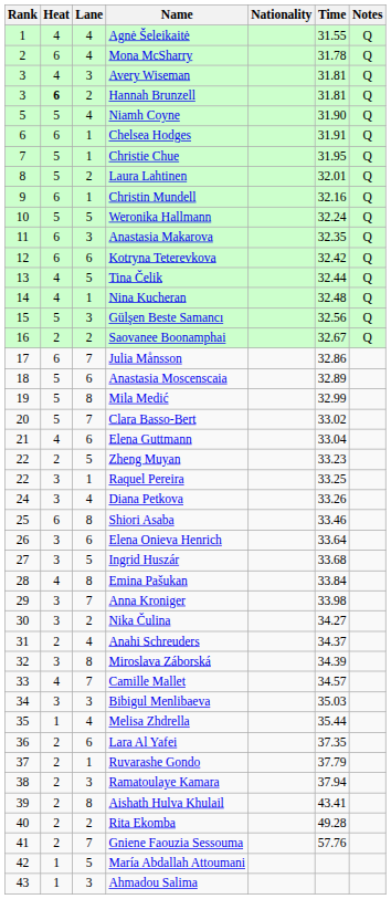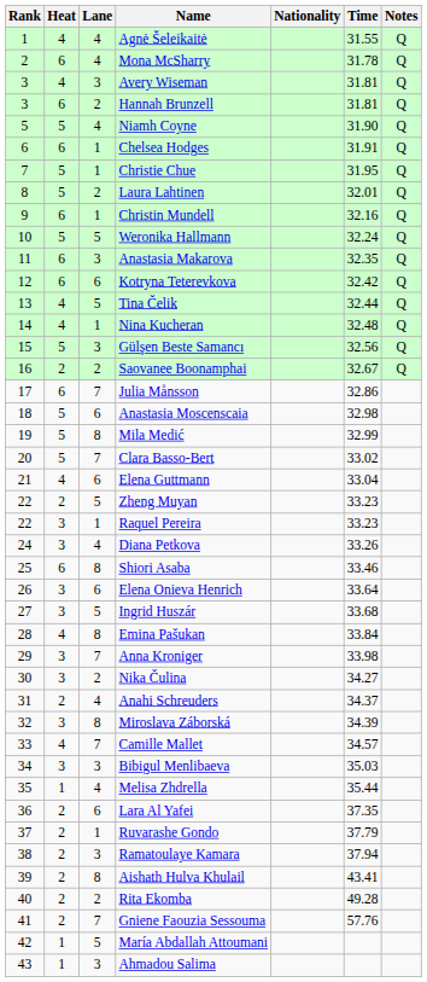Hannah Brunzell | Heat: bold -> normal
Anastasia Moscenscaia | Time: 32.89 -> 32.98
Raquel Pereira | Time: 33.25 -> 33.23
